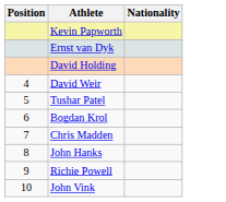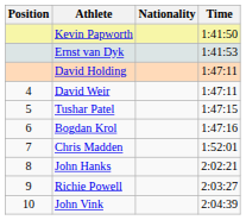+ column: Time | 1:41:50 | 1:41:53 | 1:47:11 | 1:47:11 | 1:47:15 | 1:47:16 | 1:52:01 | 2:02:21 | 2:03:27 | 2:04:39
